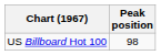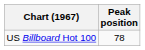US Billboard Hot 100 | Peak position: 98 -> 78
